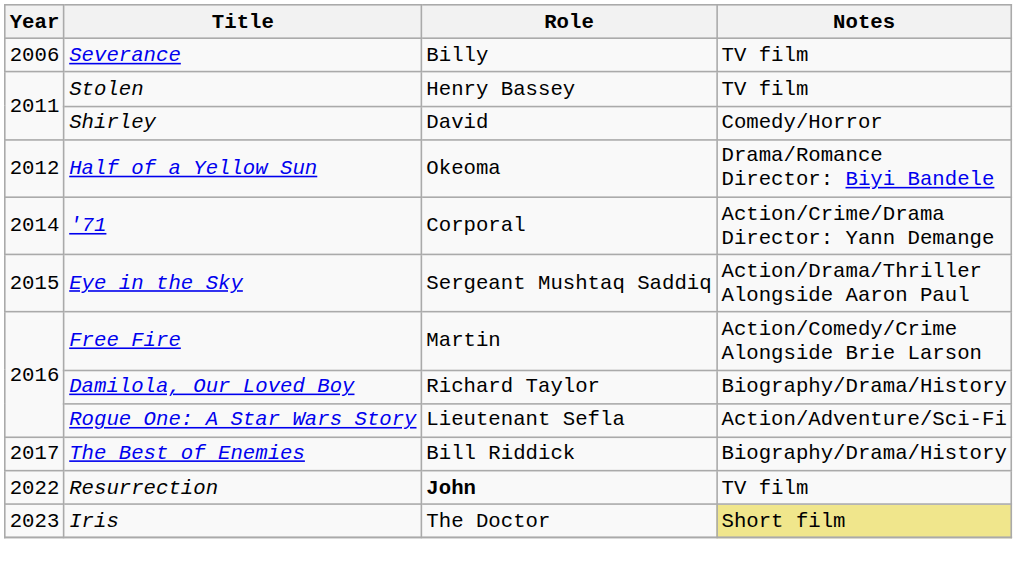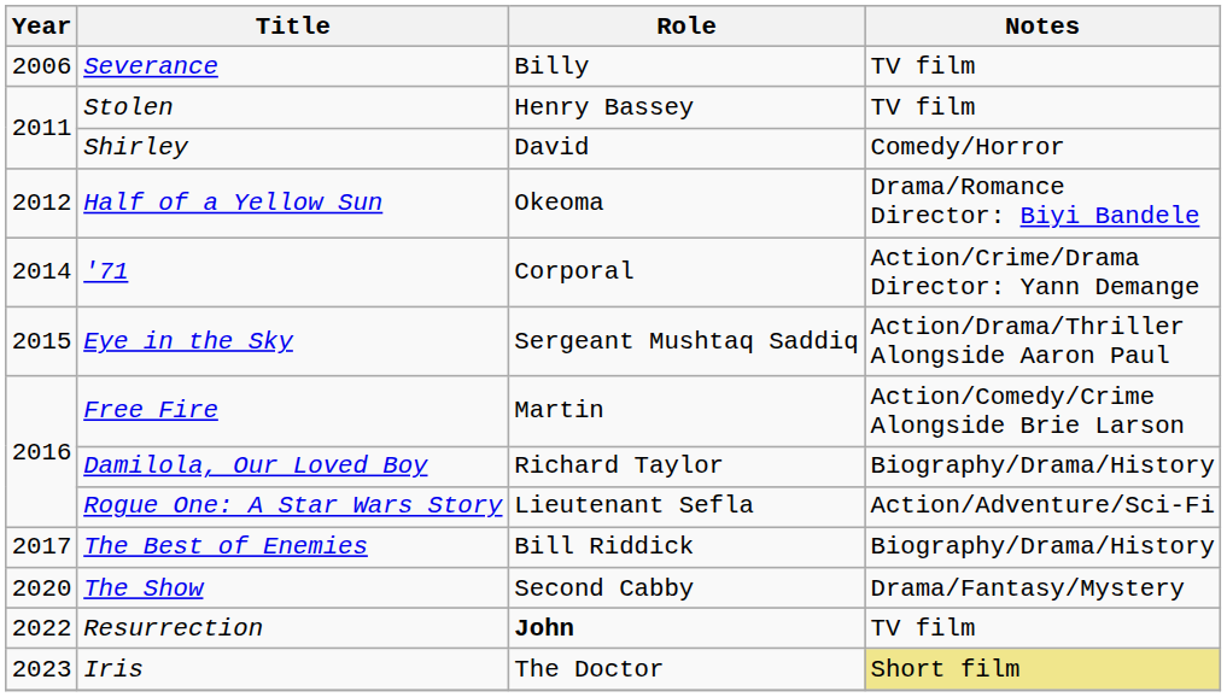+ row: 2020 | The Show | Second Cabby | Drama/Fantasy/Mystery
